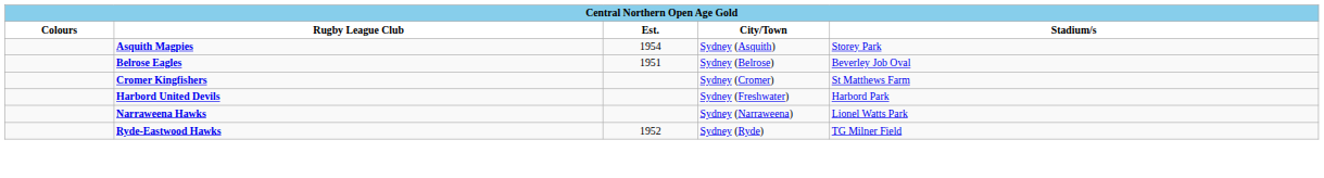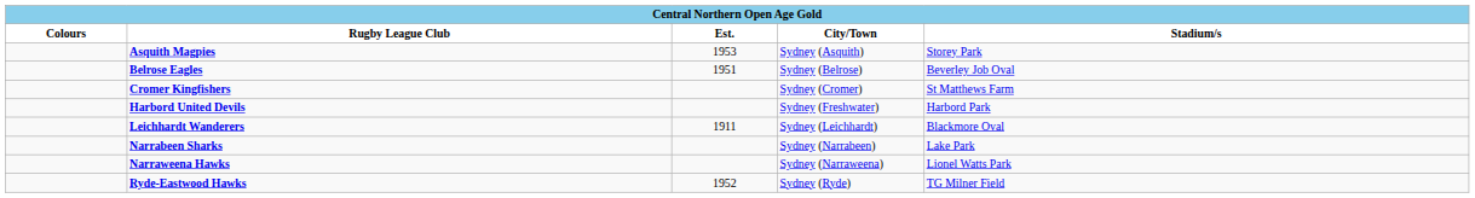Asquith Magpies | Est.: 1954 -> 1953
+ row: Leichhardt Wanderers | 1911 | Sydney (Leichhardt) | Blackmore Oval
+ row: Narrabeen Sharks | Sydney (Narrabeen) | Lake Park
